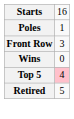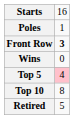Front Row | column 2: normal -> bold
+ row: Top 10 | 8
